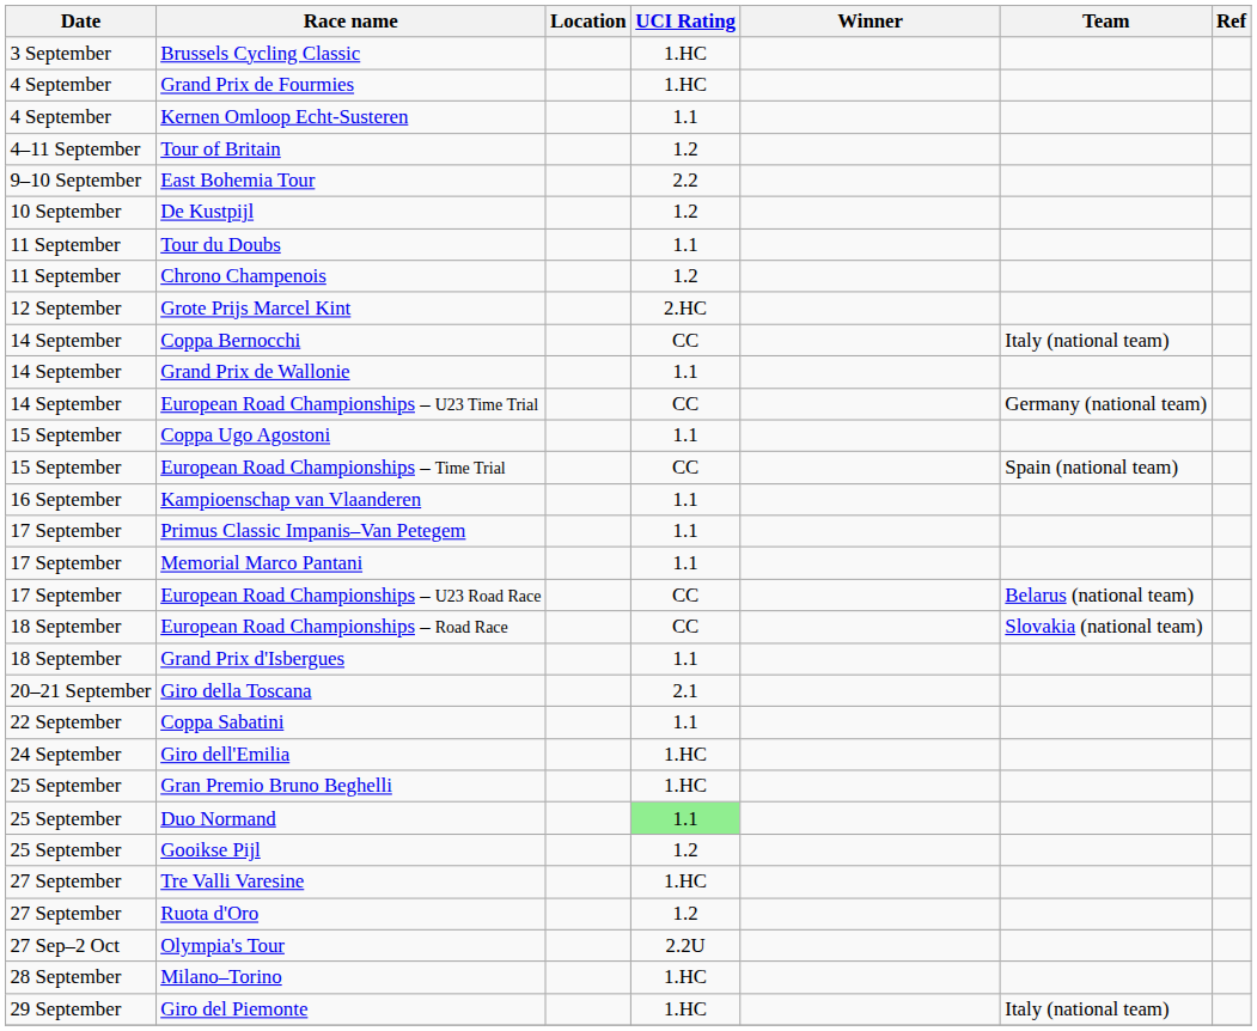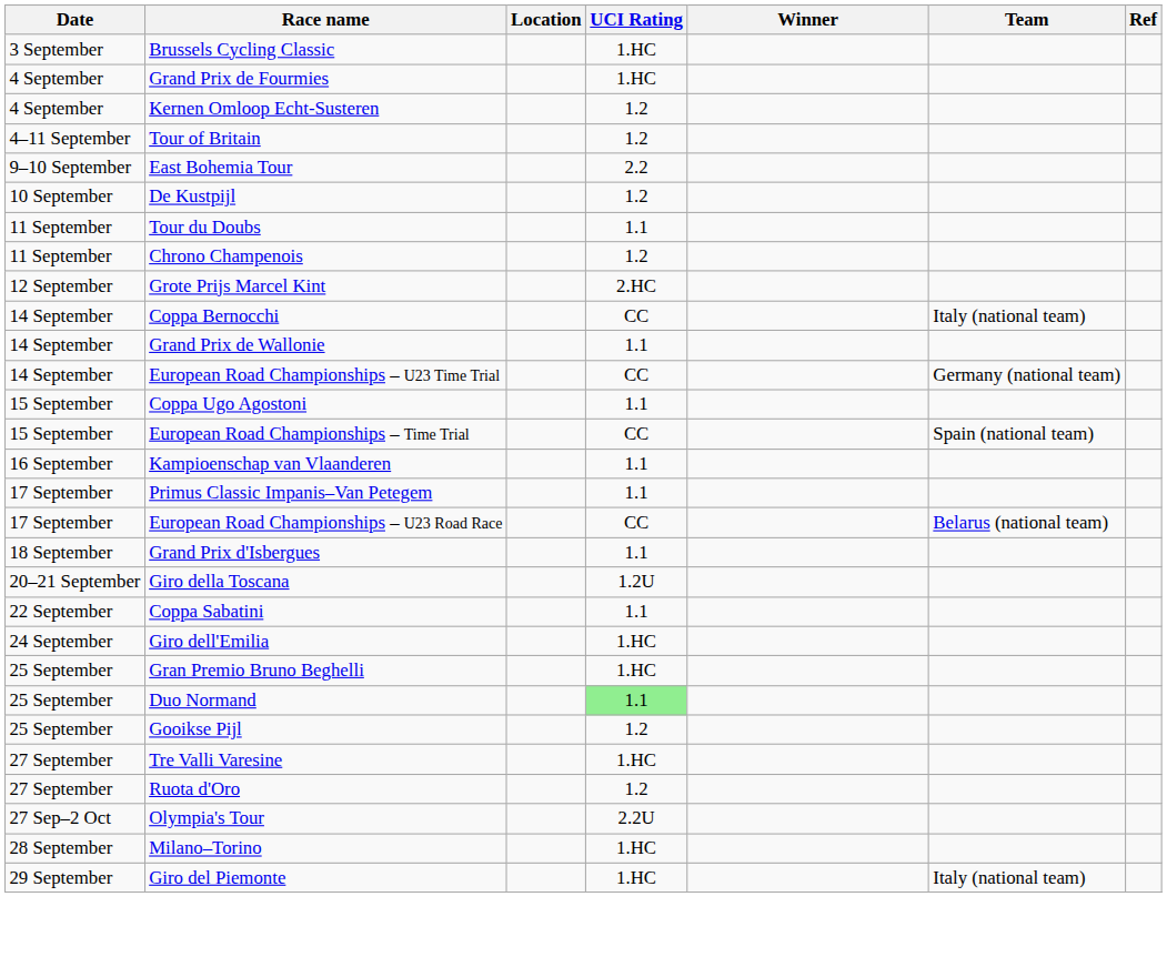Kernen Omloop Echt-Susteren | UCI Rating: 1.1 -> 1.2
- row: 17 September | Memorial Marco Pantani | 1.1
- row: 18 September | European Road Championships – Road Race | CC | Slovakia (national team)
Giro della Toscana | UCI Rating: 2.1 -> 1.2U
